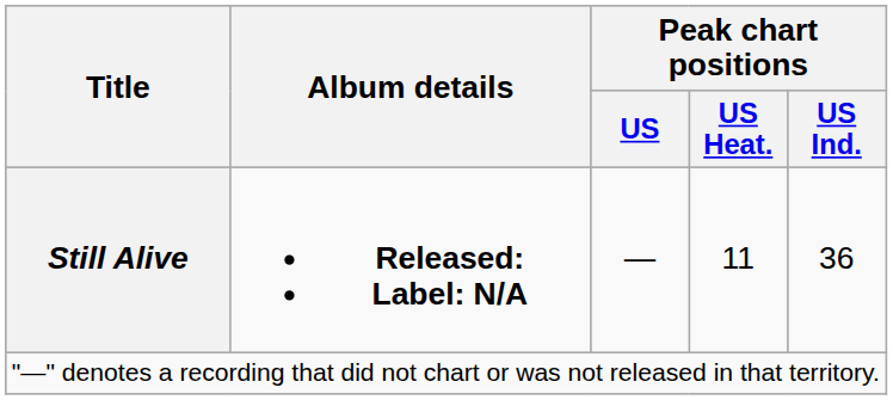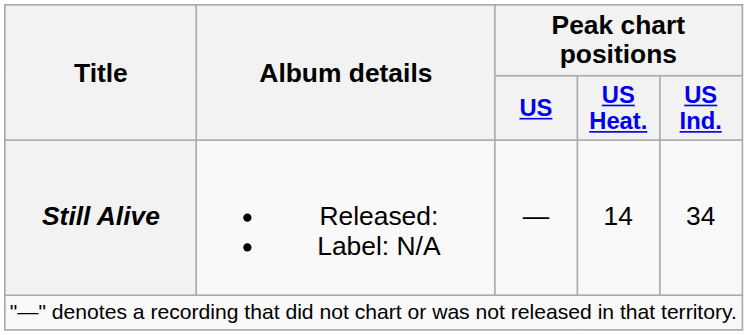Still Alive | Album details: bold -> normal
Still Alive | Peak chart positions / US Heat.: 11 -> 14
Still Alive | Peak chart positions / US Ind.: 36 -> 34
